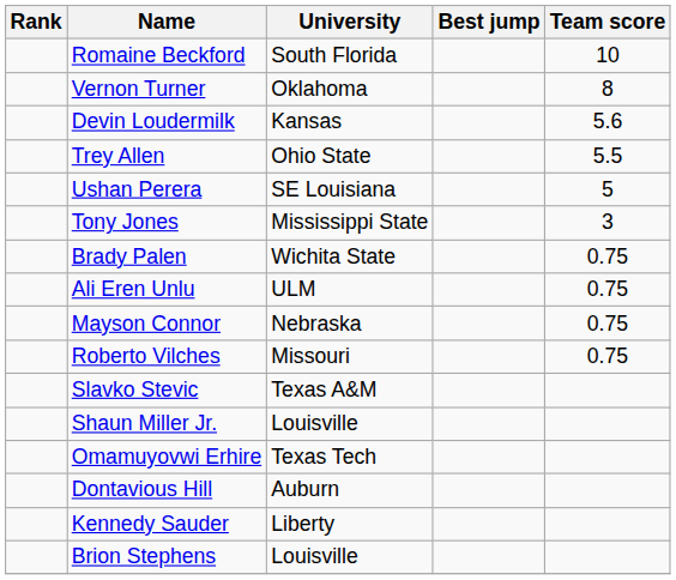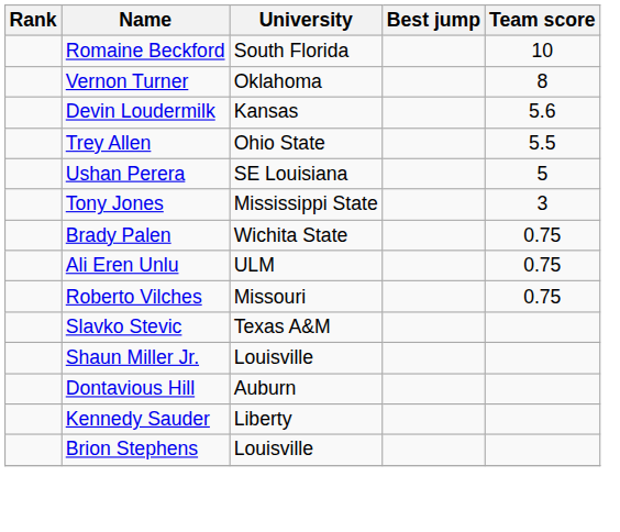- row: Mayson Connor | Nebraska | 0.75
- row: Omamuyovwi Erhire | Texas Tech
